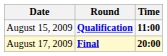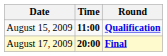columns swapped: Time <-> Round
